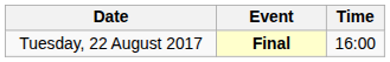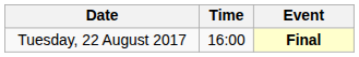columns swapped: Time <-> Event
